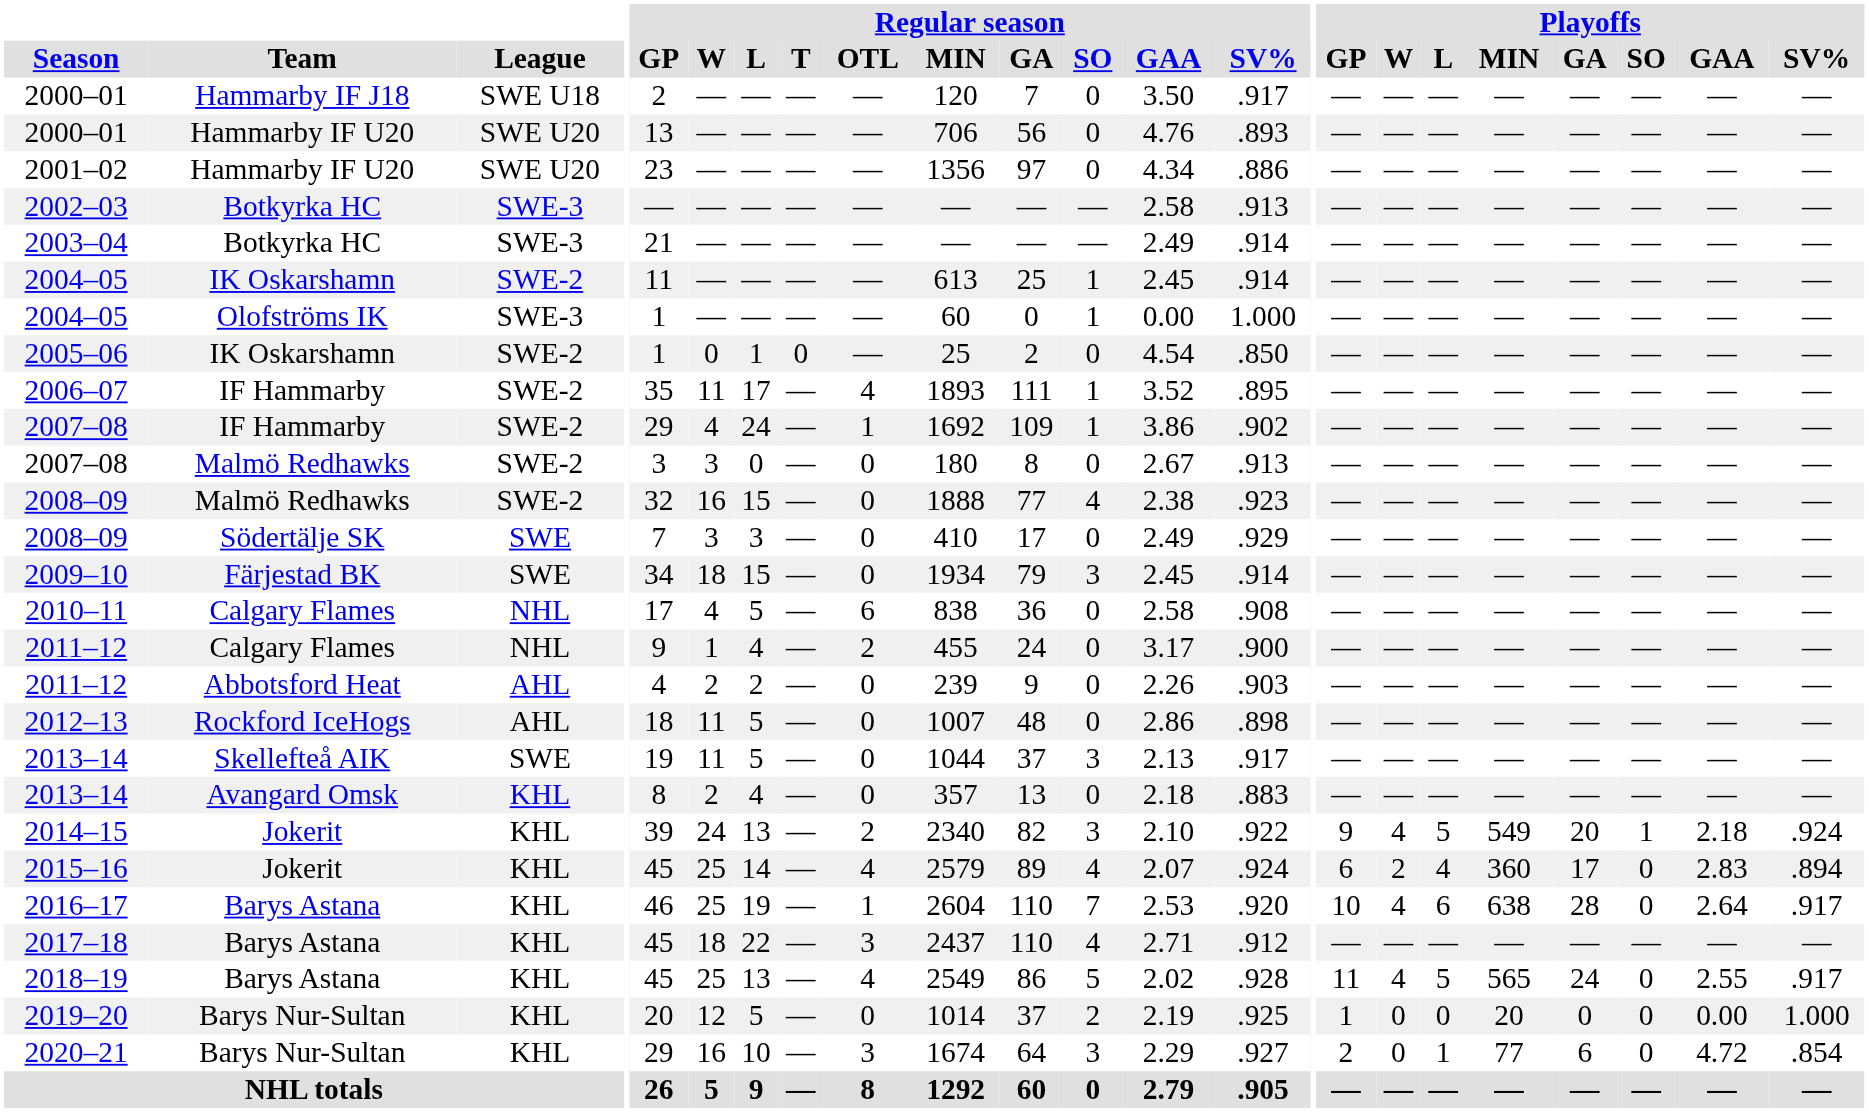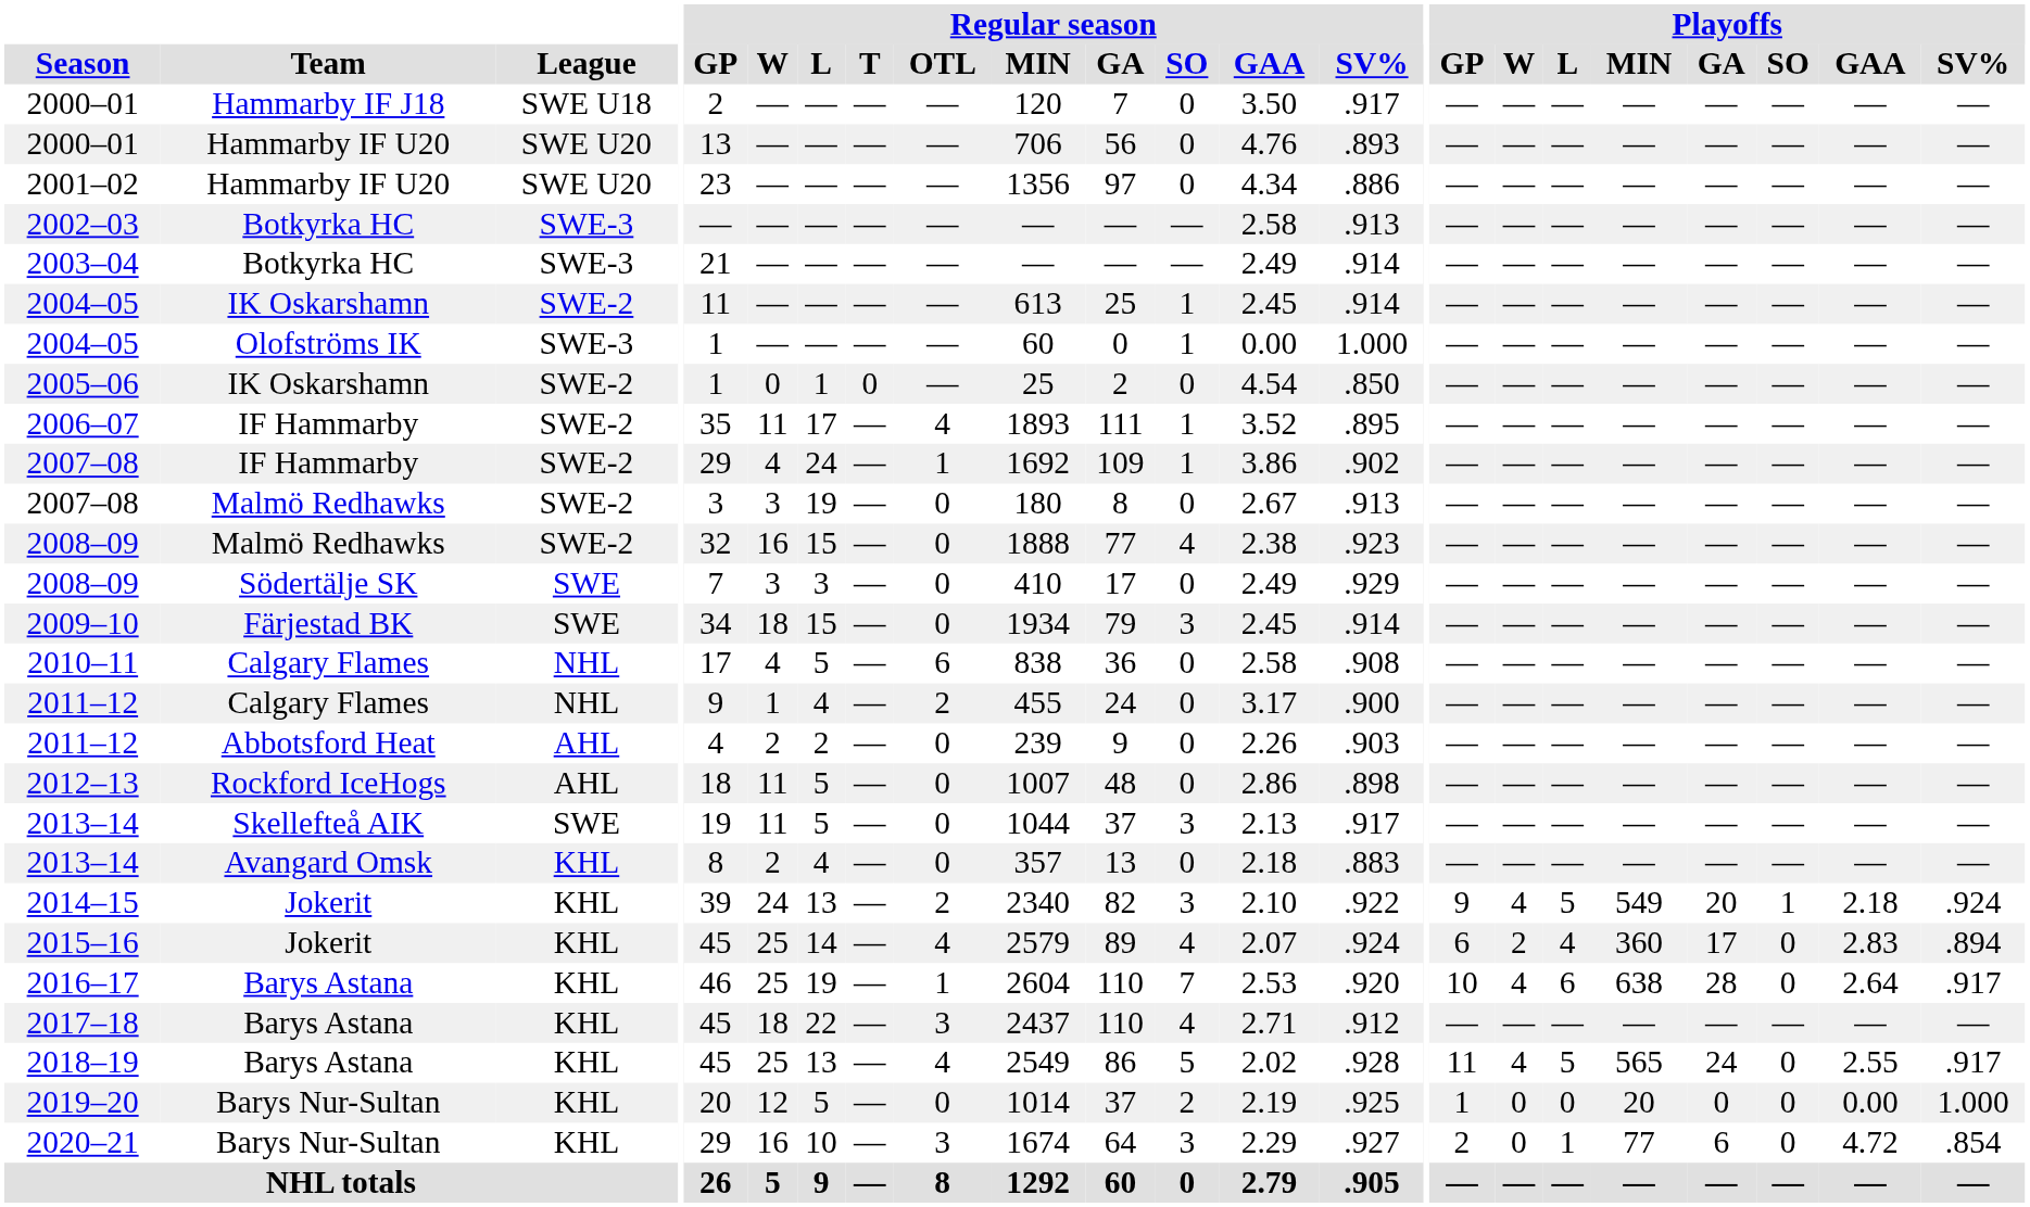2007–08 / Malmö Redhawks | Regular season / L: 0 -> 19
